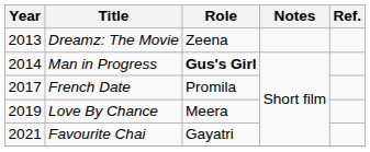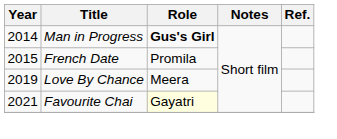- row: 2013 | Dreamz: The Movie | Zeena
French Date | Year: 2017 -> 2015
Favourite Chai | Role: no background -> lightyellow background
